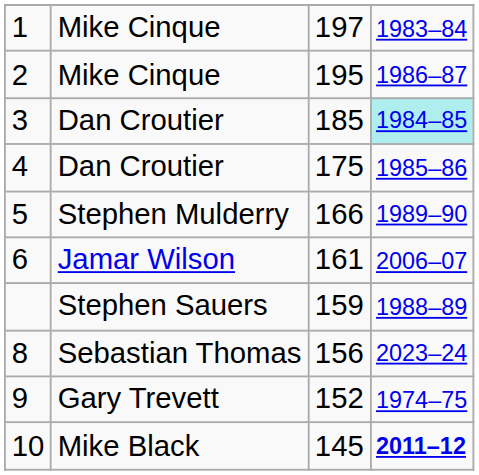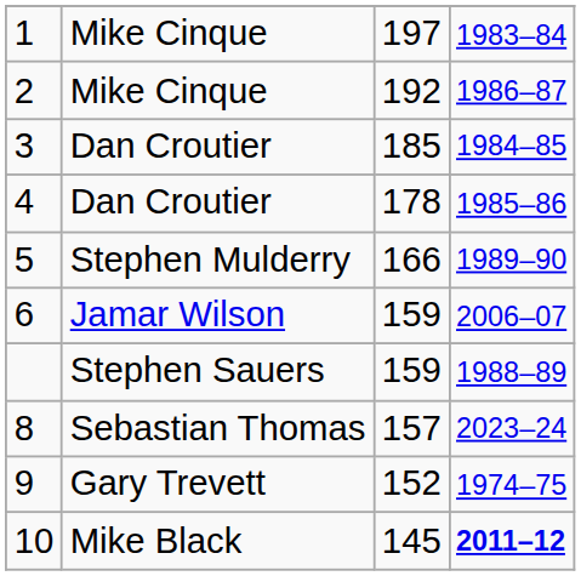2 | column 3: 195 -> 192
3 | column 4: paleturquoise background -> no background
4 | column 3: 175 -> 178
6 | column 3: 161 -> 159
8 | column 3: 156 -> 157
